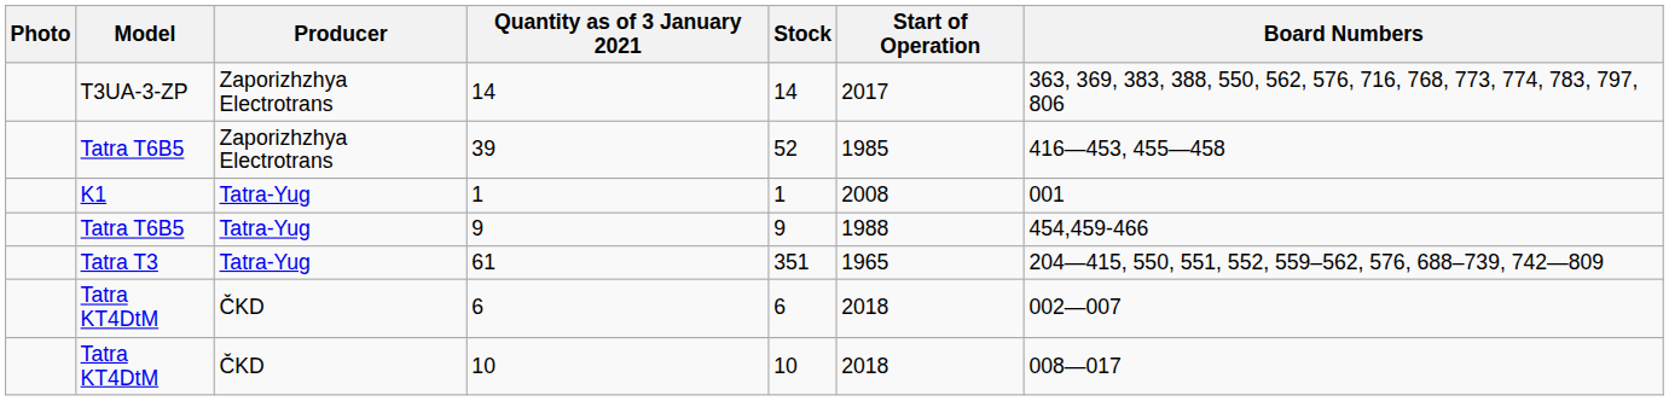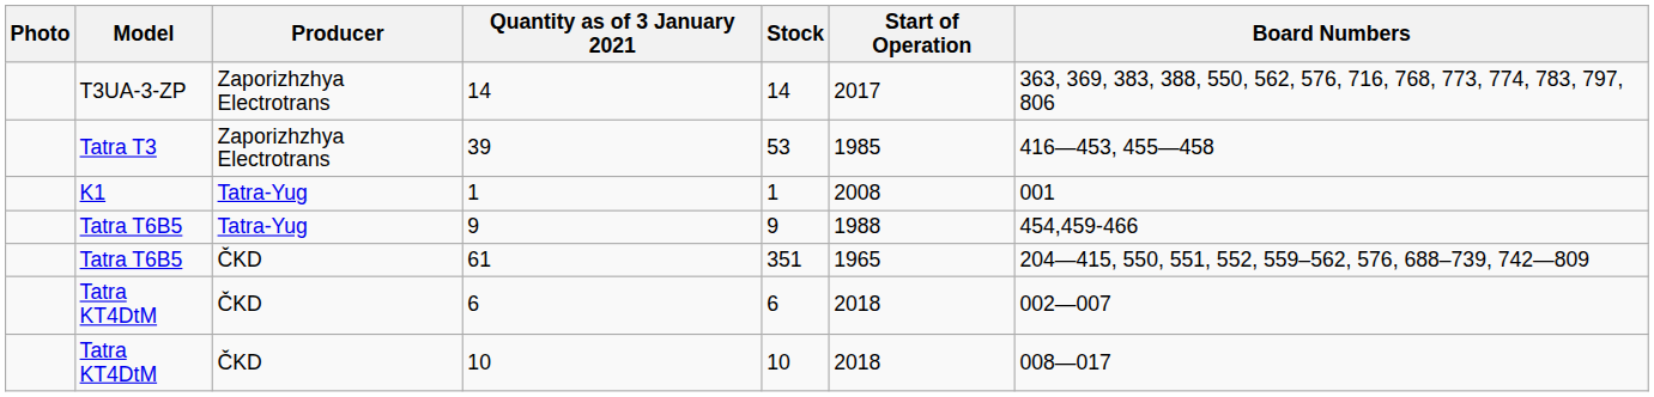39 | Model: Tatra T6B5 -> Tatra T3
39 | Stock: 52 -> 53
61 | Model: Tatra T3 -> Tatra T6B5
61 | Producer: Tatra-Yug -> ČKD
